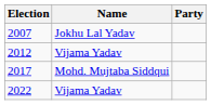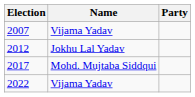2007 | Name: Jokhu Lal Yadav -> Vijama Yadav
2012 | Name: Vijama Yadav -> Jokhu Lal Yadav
